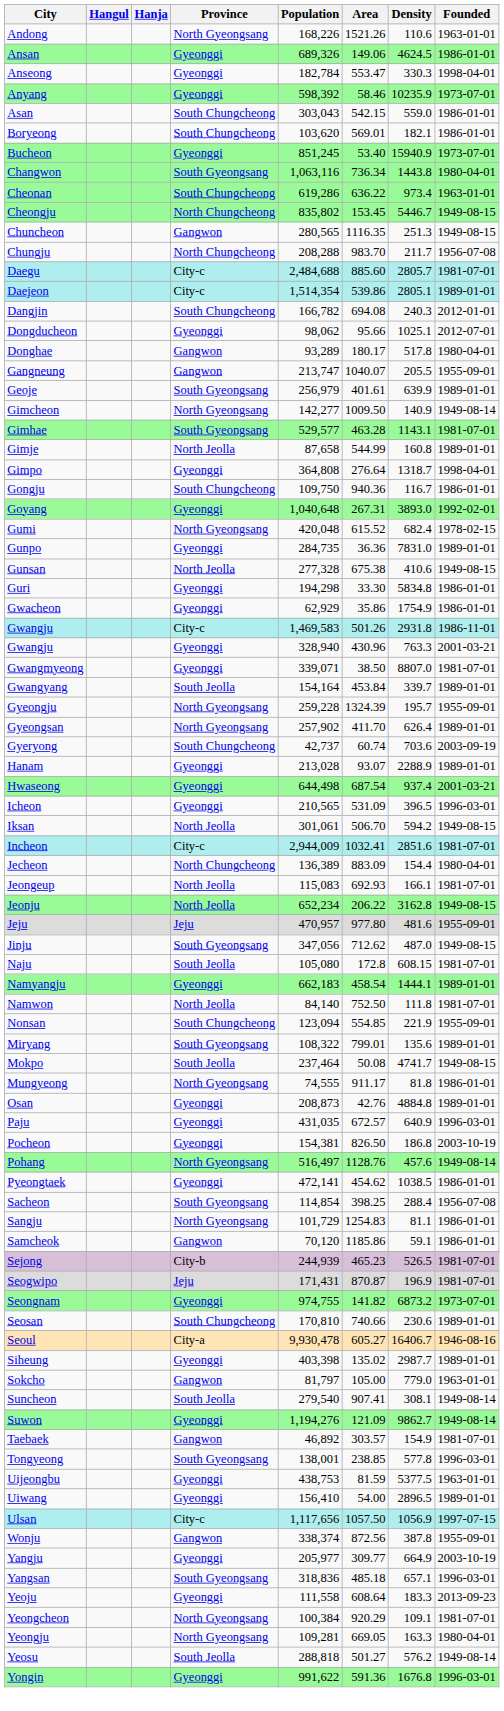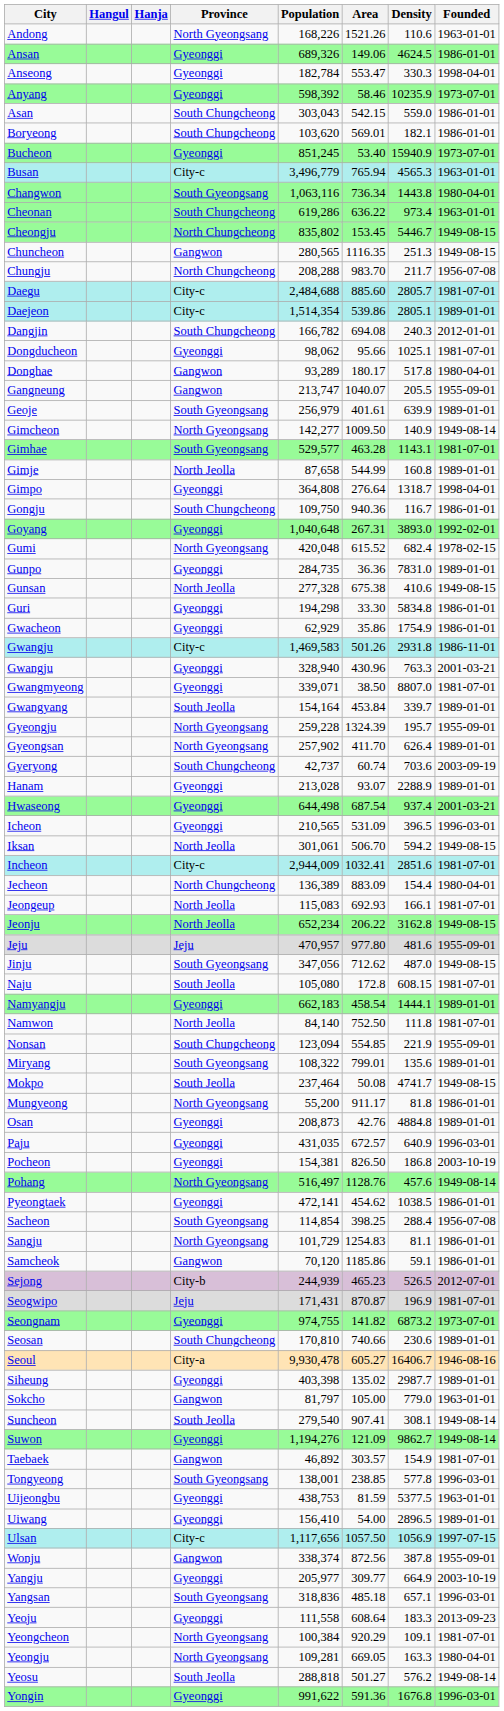+ row: Busan | City-c | 3,496,779 | 765.94 | 4565.3 | 1963-01-01
Dongducheon | Founded: 2012-07-01 -> 1981-07-01
Mungyeong | Population: 74,555 -> 55,200
Sejong | Founded: 1981-07-01 -> 2012-07-01
